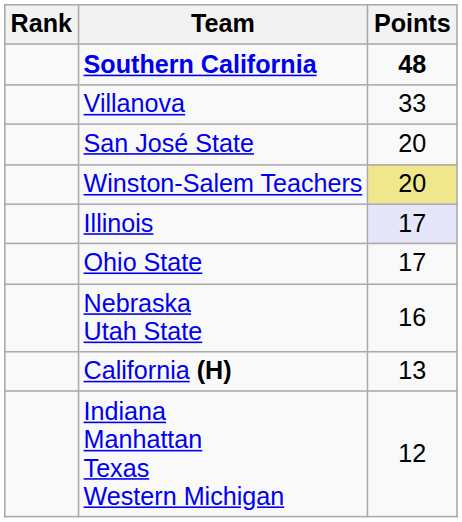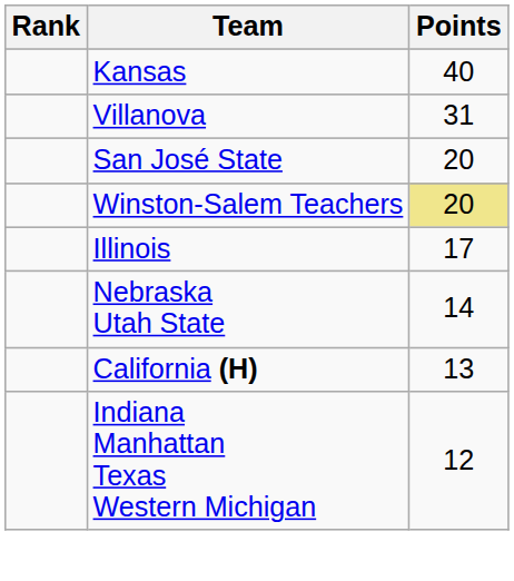- row: Southern California | 48
+ row: Kansas | 40
Villanova | Points: 33 -> 31
Illinois | Points: lavender background -> no background
- row: Ohio State | 17
Nebraska Utah State | Points: 16 -> 14
